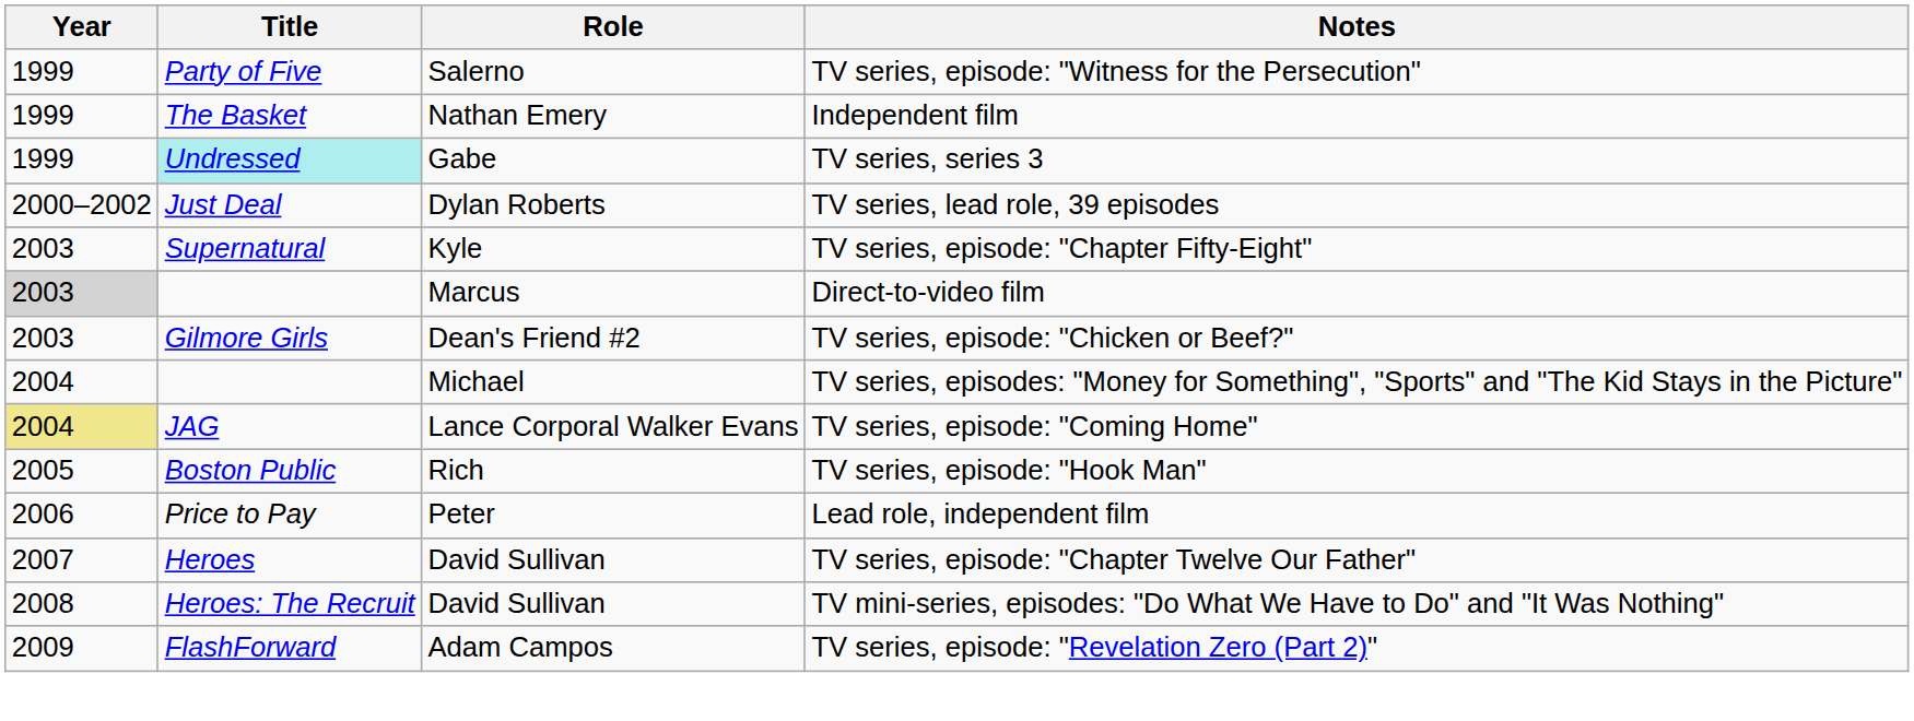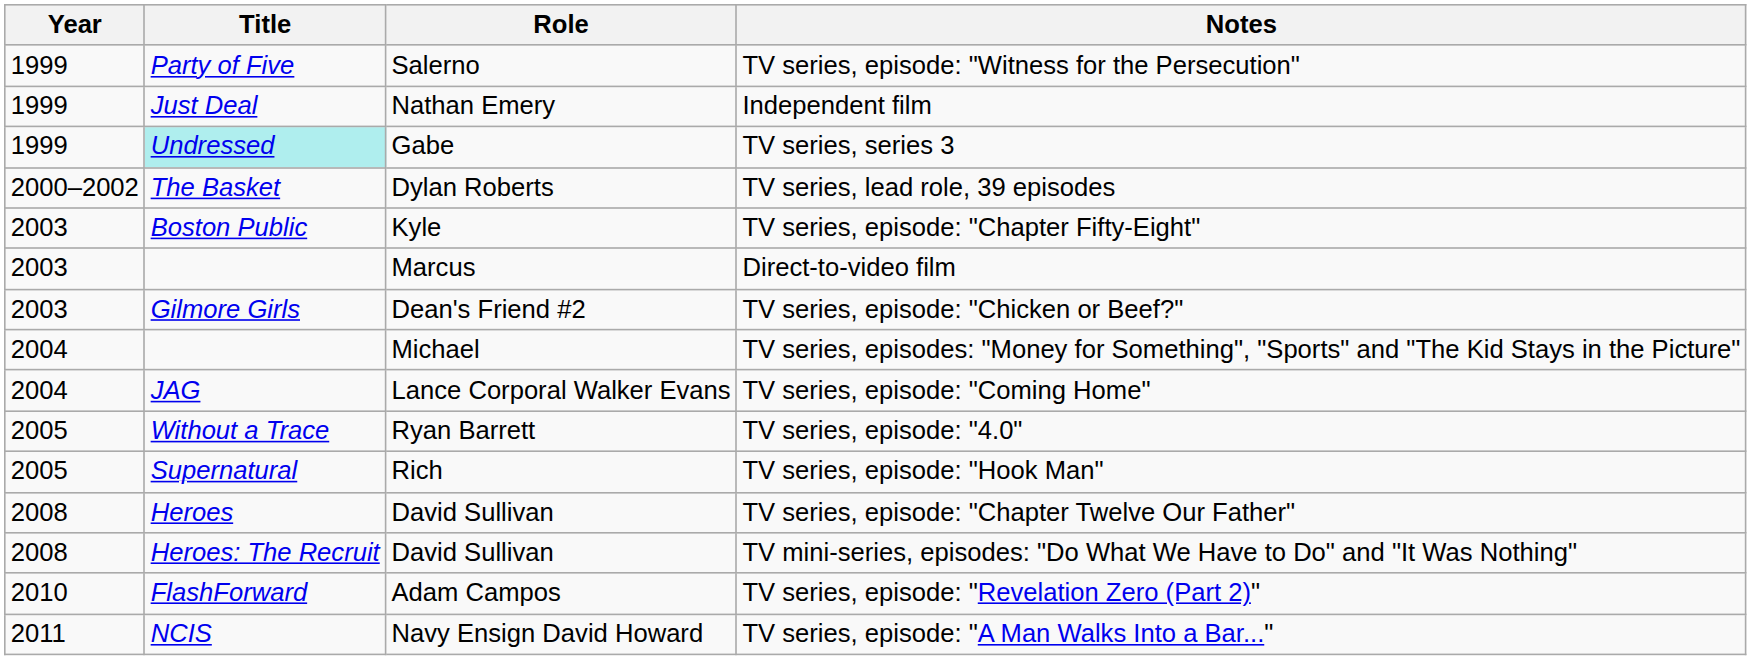Independent film | Title: The Basket -> Just Deal
TV series, lead role, 39 episodes | Title: Just Deal -> The Basket
TV series, episode: "Chapter Fifty-Eight" | Title: Supernatural -> Boston Public
Direct-to-video film | Year: lightgrey background -> no background
TV series, episode: "Coming Home" | Year: khaki background -> no background
+ row: 2005 | Without a Trace | Ryan Barrett | TV series, episode: "4.0"
TV series, episode: "Hook Man" | Title: Boston Public -> Supernatural
- row: 2006 | Price to Pay | Peter | Lead role, independent film
TV series, episode: "Chapter Twelve Our Father" | Year: 2007 -> 2008
TV series, episode: "Revelation Zero (Part 2)" | Year: 2009 -> 2010
+ row: 2011 | NCIS | Navy Ensign David Howard | TV series, episode: "A Man Walks Into a Bar..."
